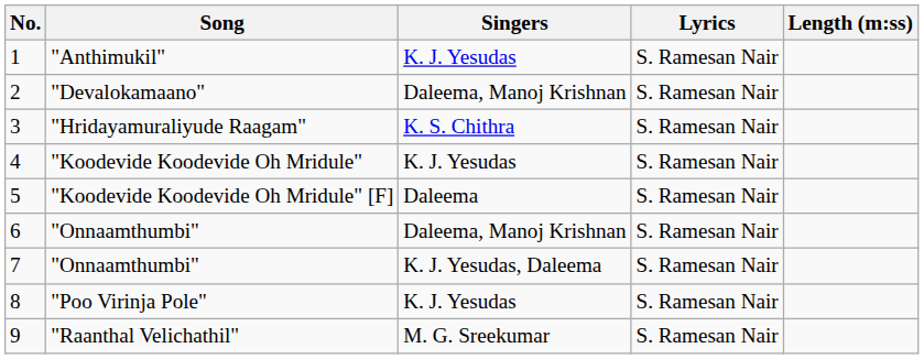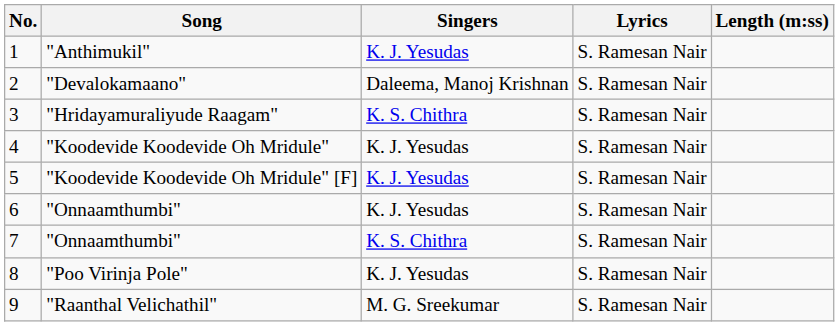5 | Singers: Daleema -> K. J. Yesudas
6 | Singers: Daleema, Manoj Krishnan -> K. J. Yesudas
7 | Singers: K. J. Yesudas, Daleema -> K. S. Chithra
